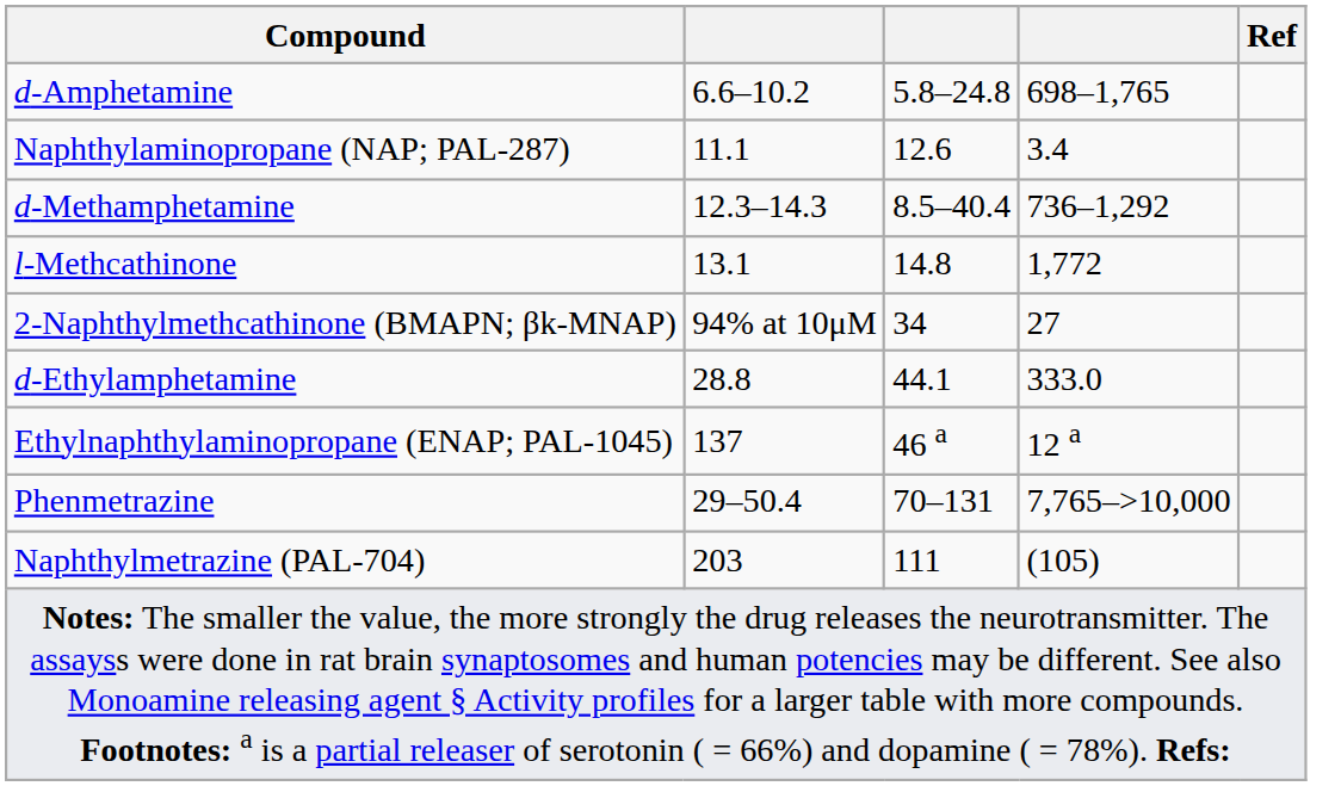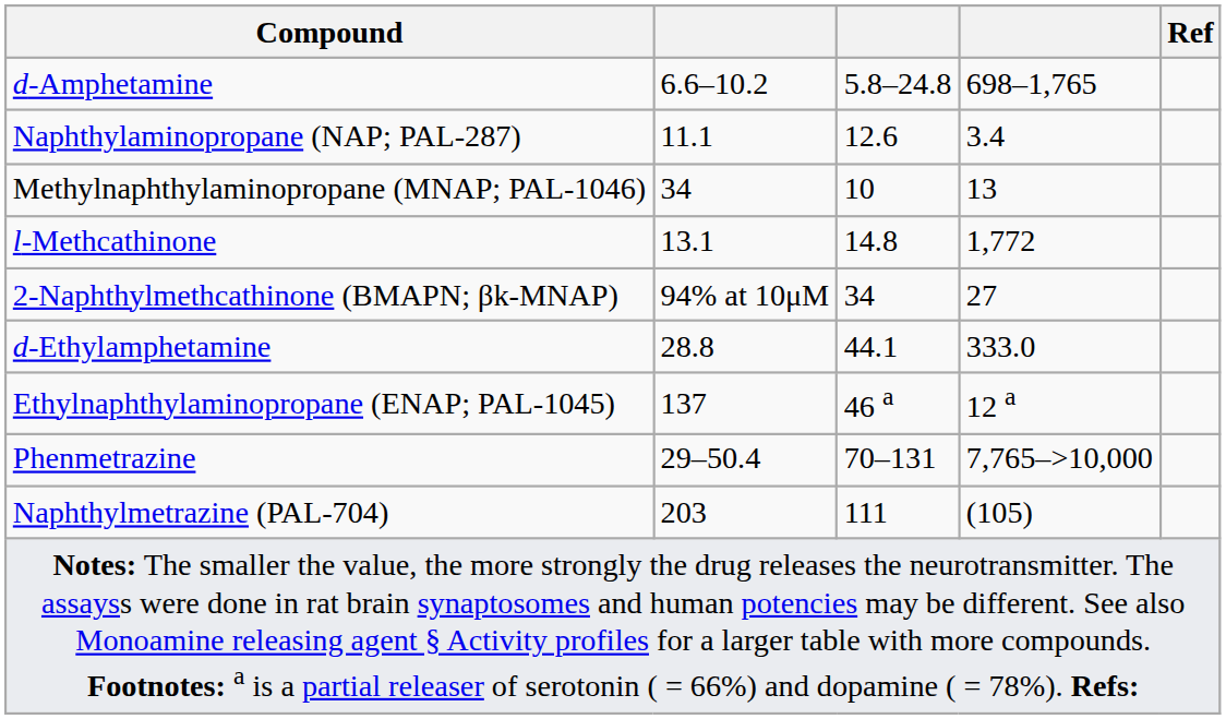- row: d-Methamphetamine | 12.3–14.3 | 8.5–40.4 | 736–1,292
+ row: Methylnaphthylaminopropane (MNAP; PAL-1046) | 34 | 10 | 13
